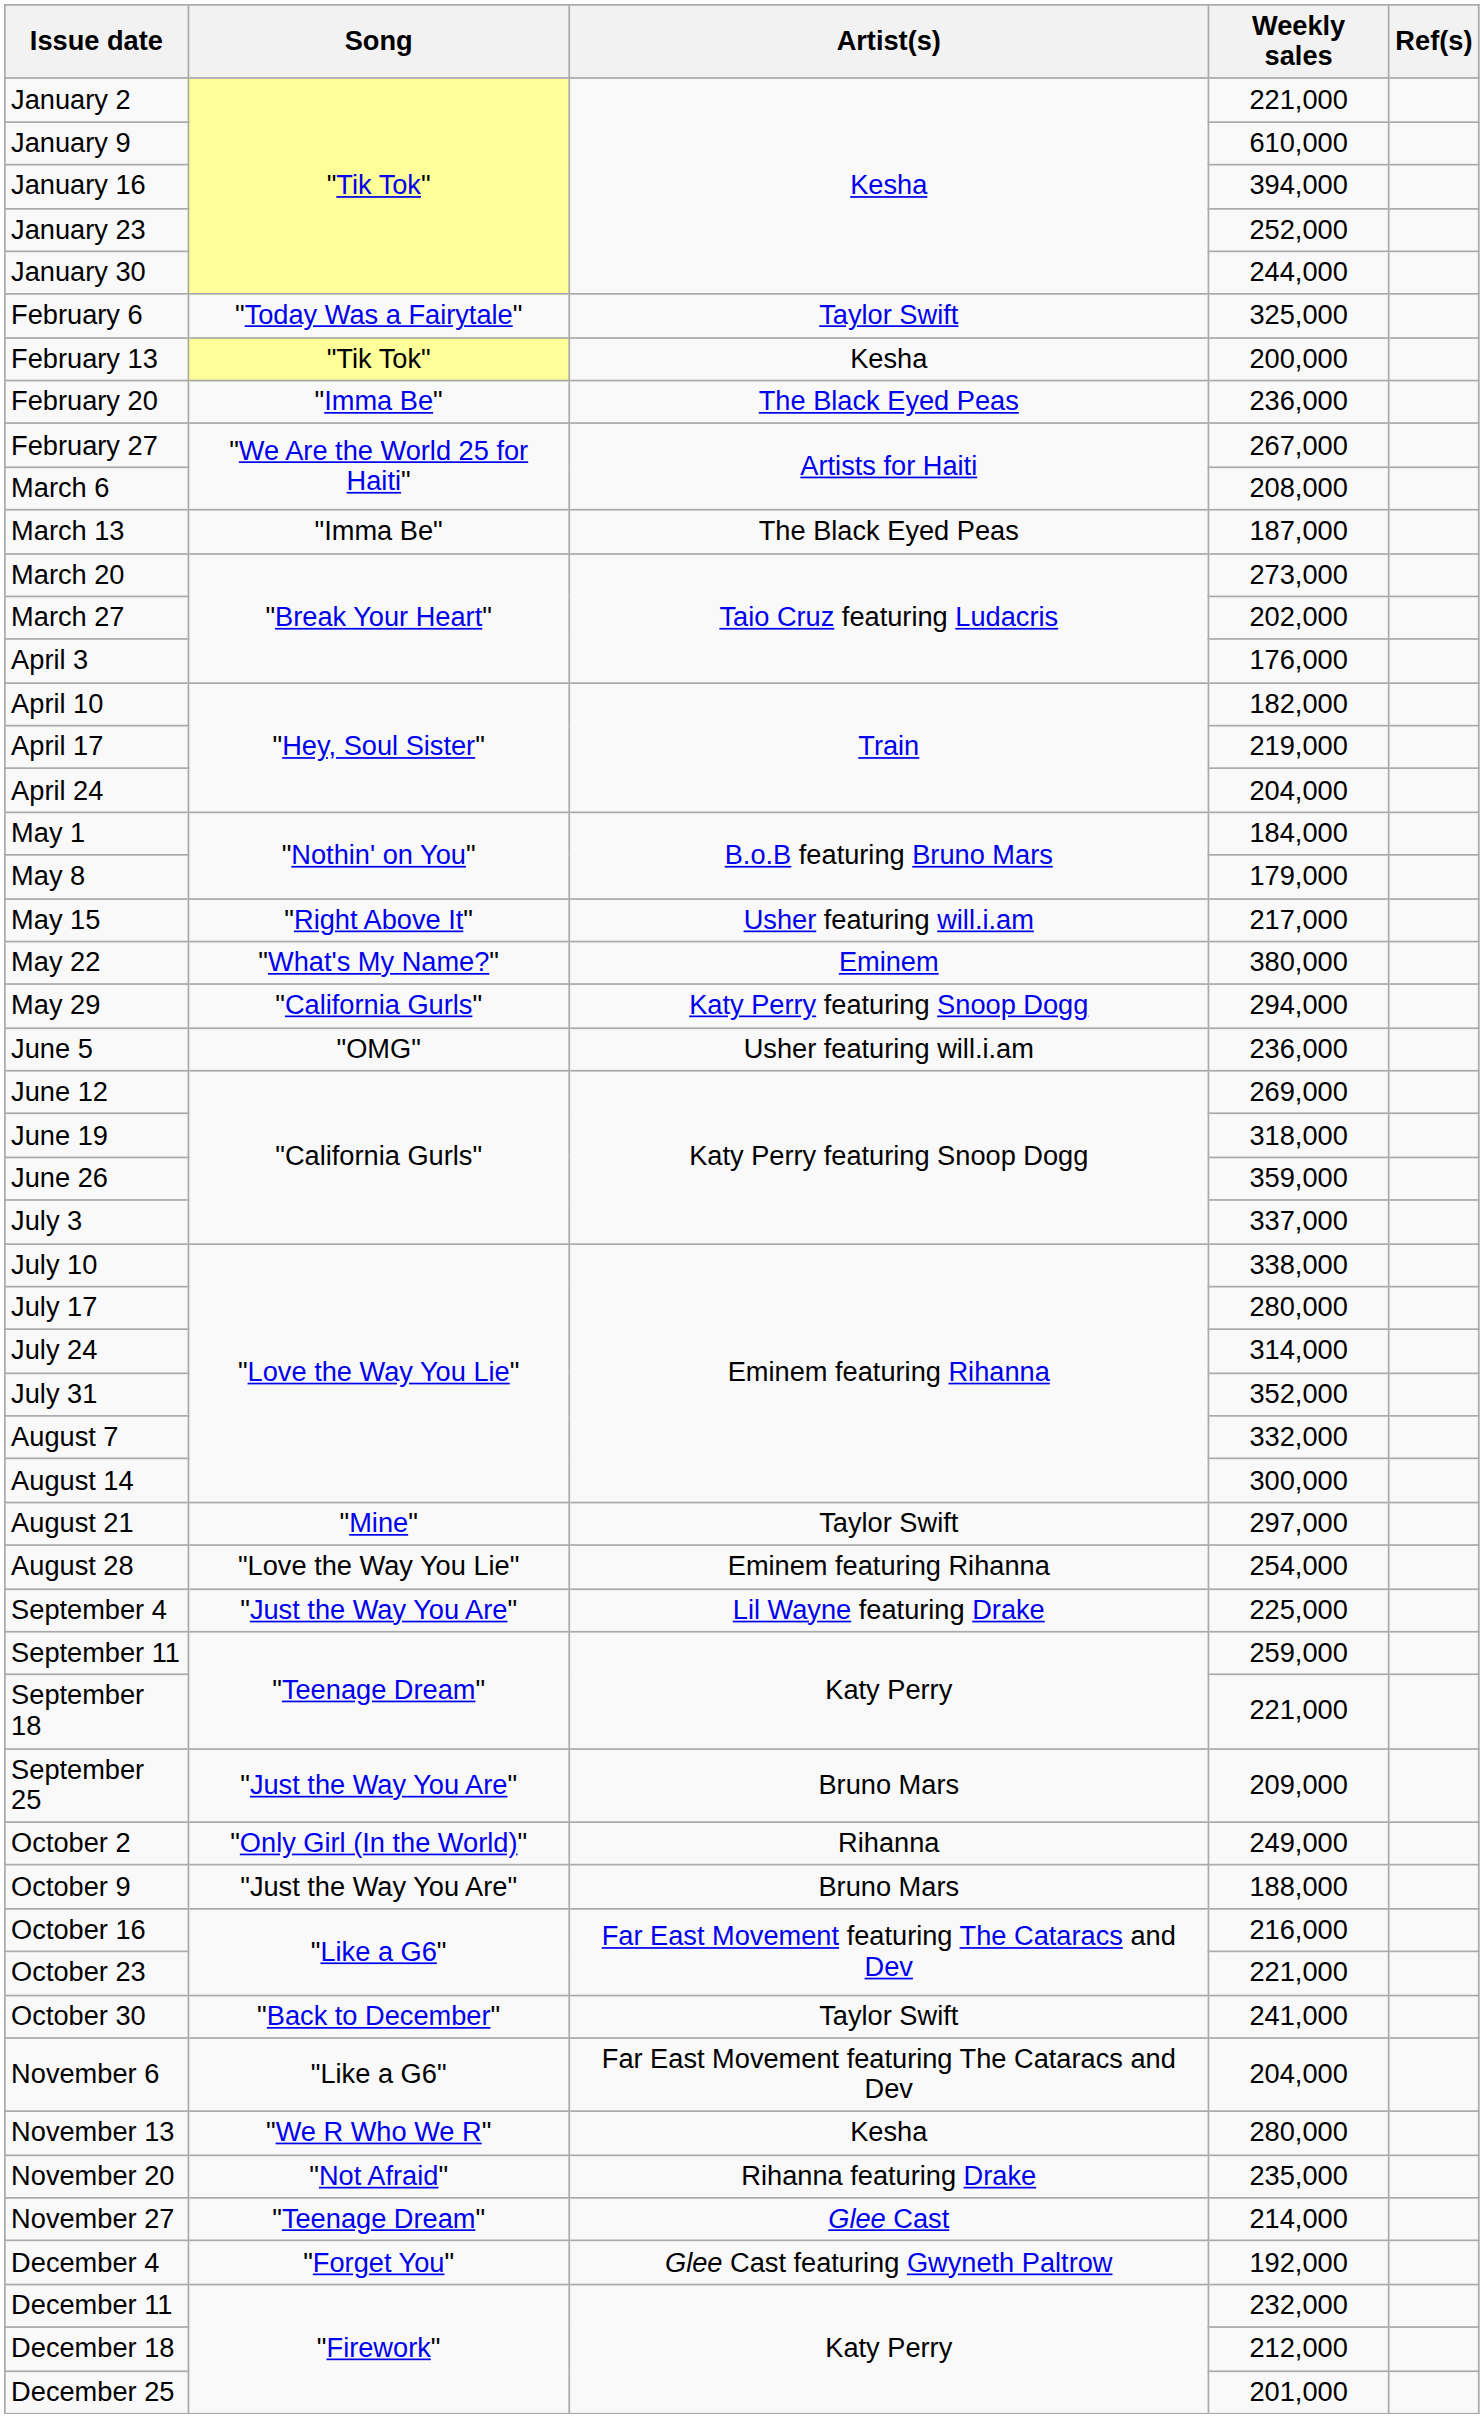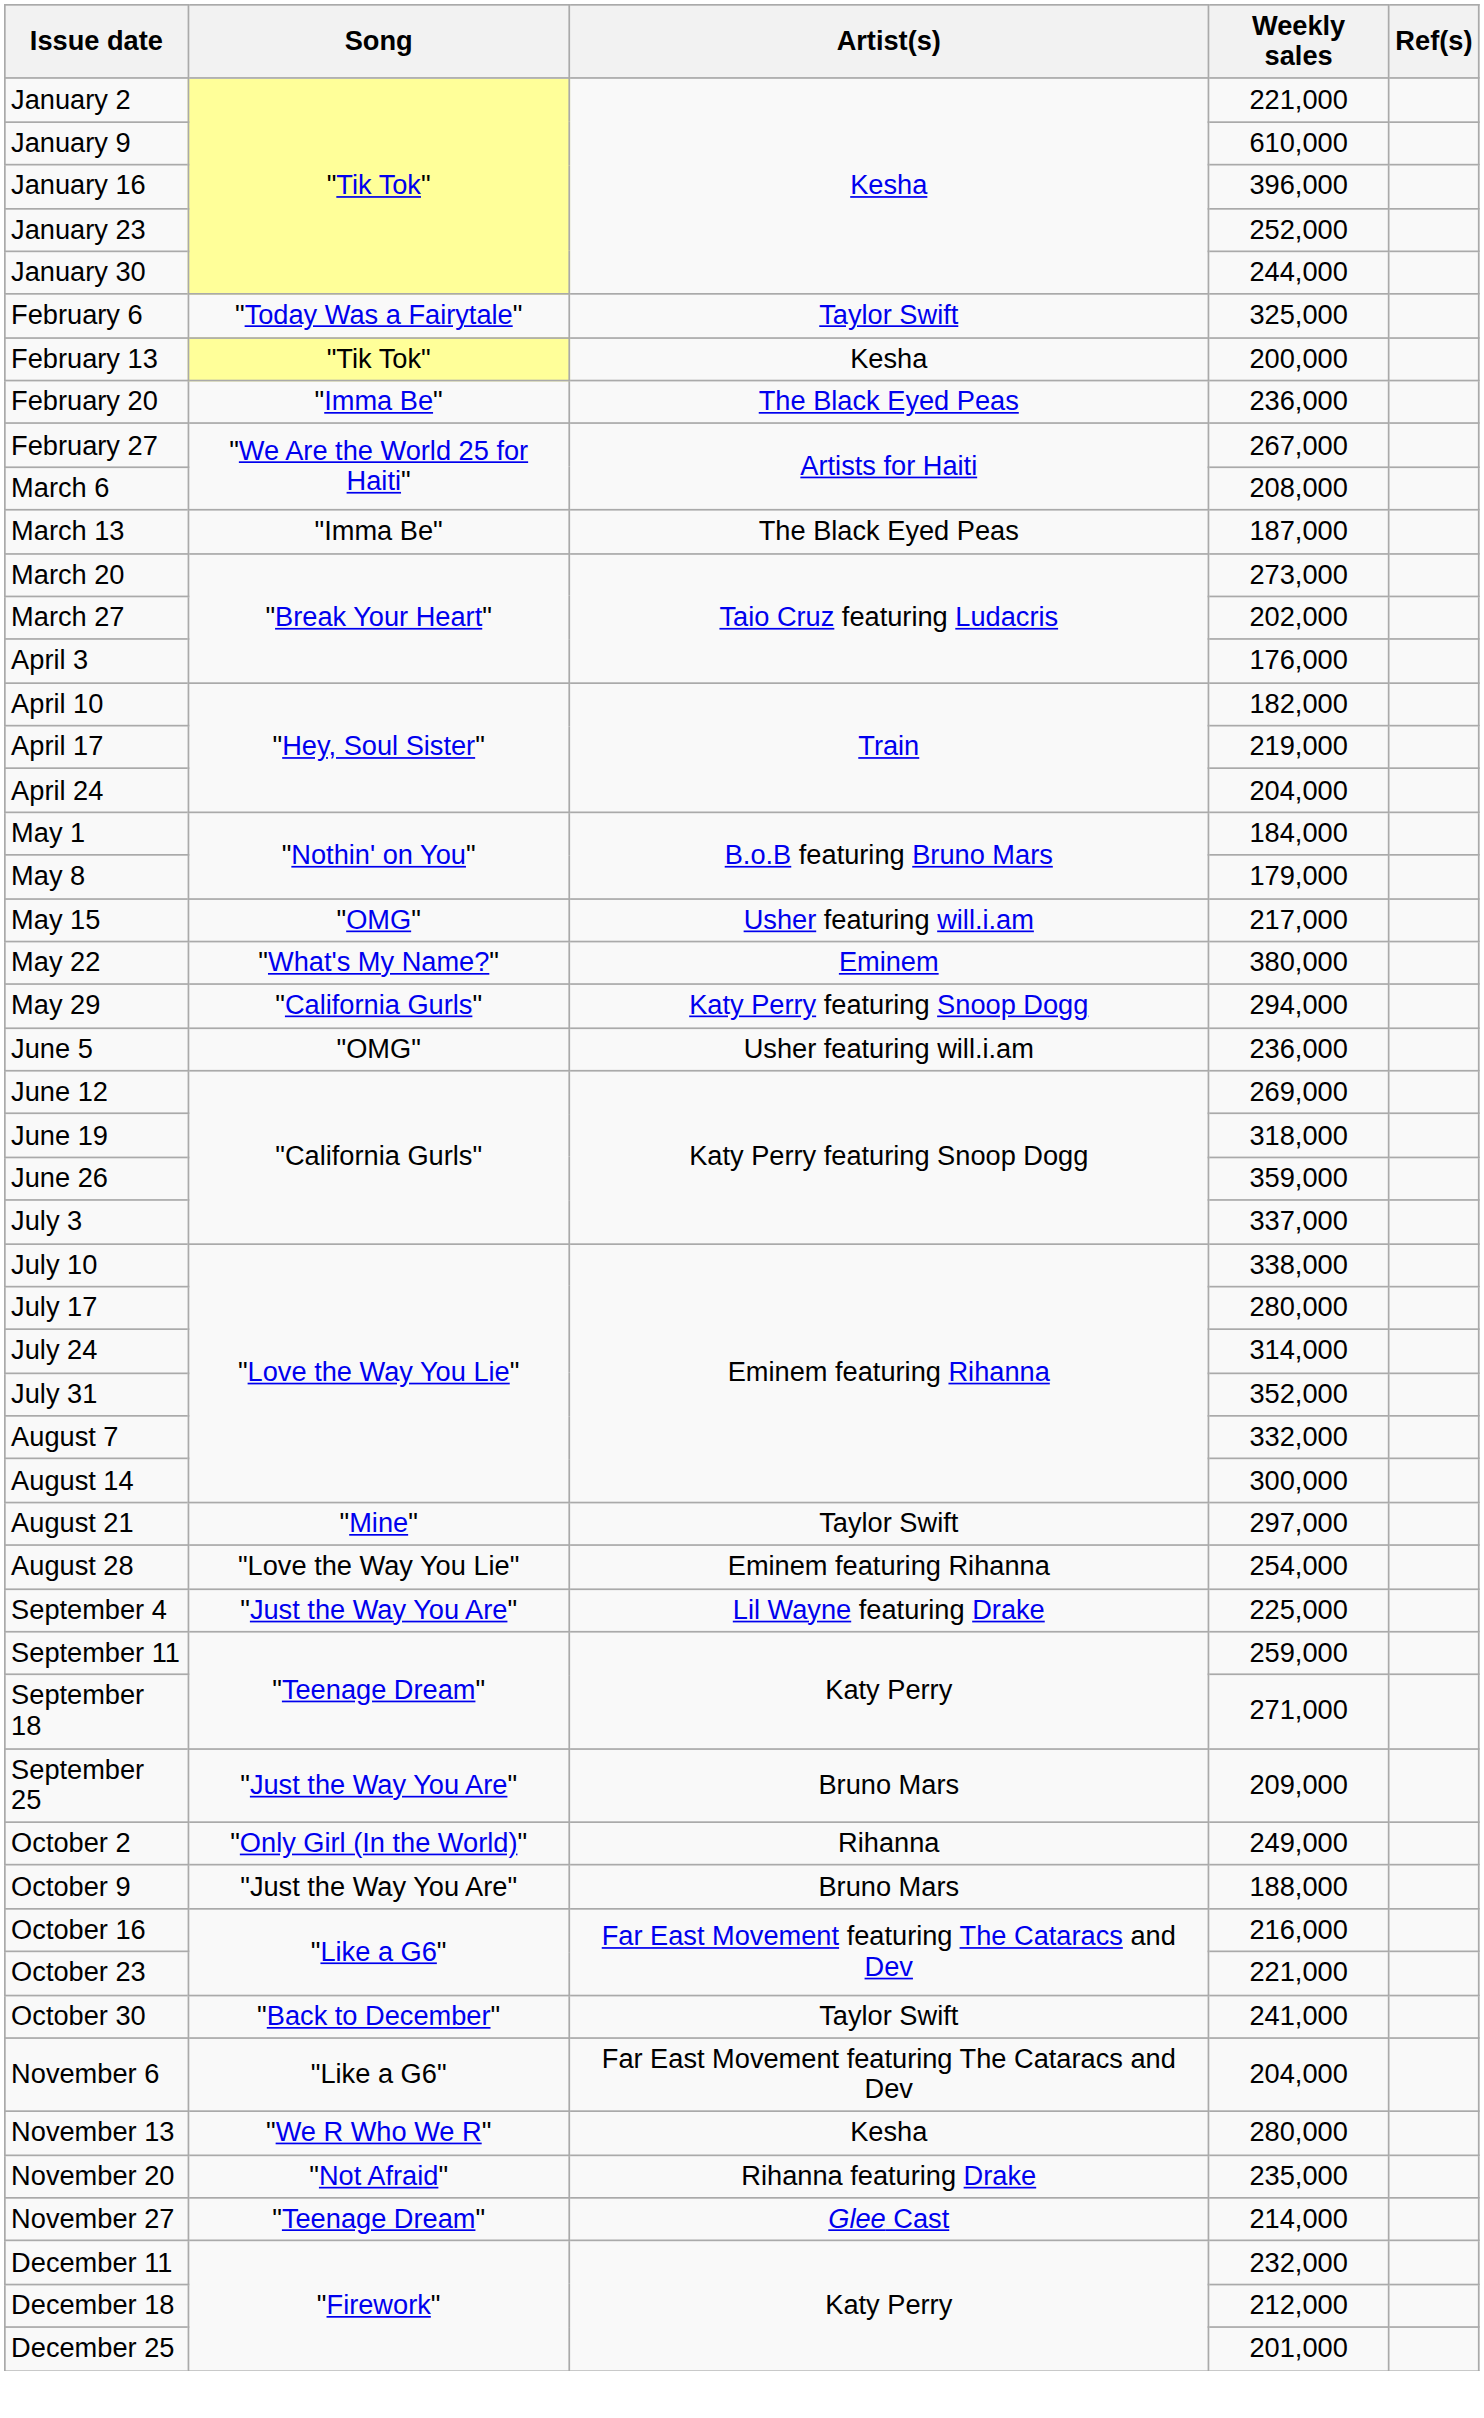January 16 | Weekly sales: 394,000 -> 396,000
May 15 | Song: "Right Above It" -> "OMG"
September 18 | Weekly sales: 221,000 -> 271,000
- row: December 4 | "Forget You" | Glee Cast featuring Gwyneth Paltrow | 192,000
